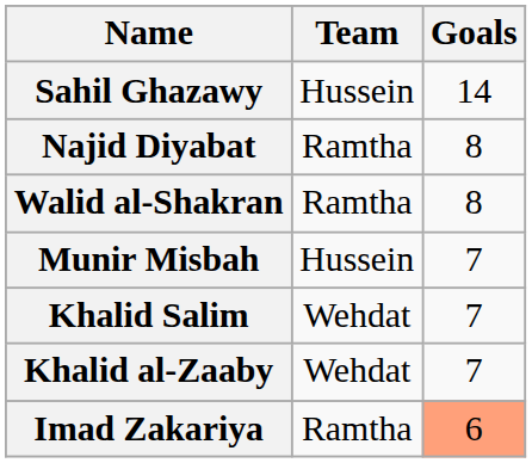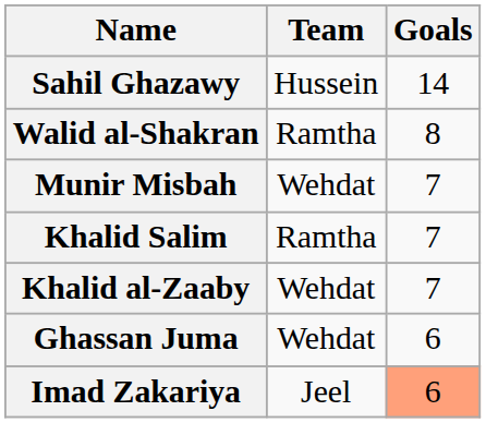- row: Najid Diyabat | Ramtha | 8
Munir Misbah | Team: Hussein -> Wehdat
Khalid Salim | Team: Wehdat -> Ramtha
+ row: Ghassan Juma | Wehdat | 6
Imad Zakariya | Team: Ramtha -> Jeel
